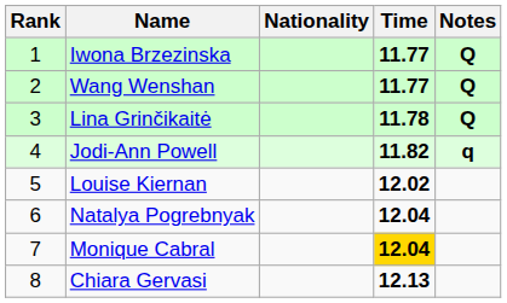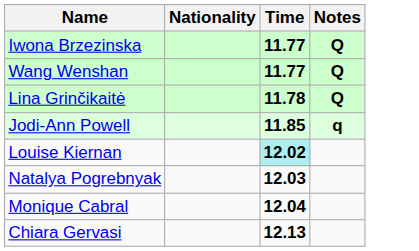- column: Rank | 1 | 2 | 3 | 4 | 5 | 6 | 7 | 8
Jodi-Ann Powell | Time: 11.82 -> 11.85
Louise Kiernan | Time: no background -> paleturquoise background
Natalya Pogrebnyak | Time: 12.04 -> 12.03
Monique Cabral | Time: gold background -> no background
